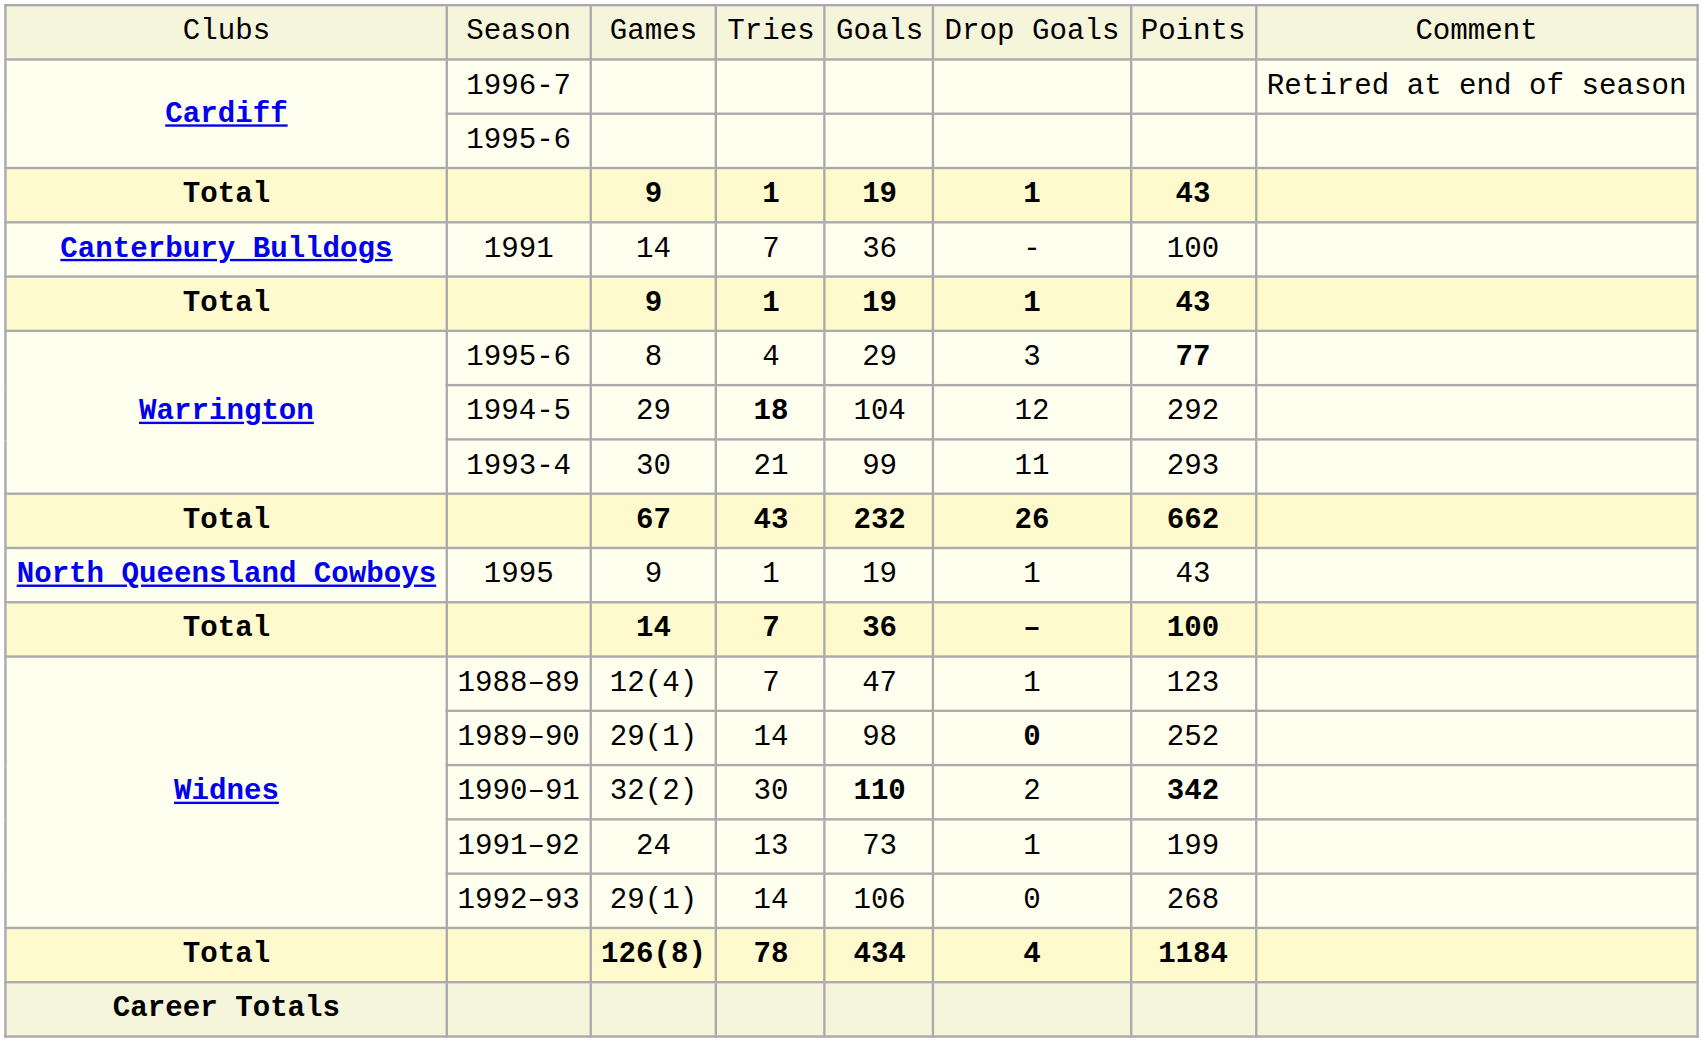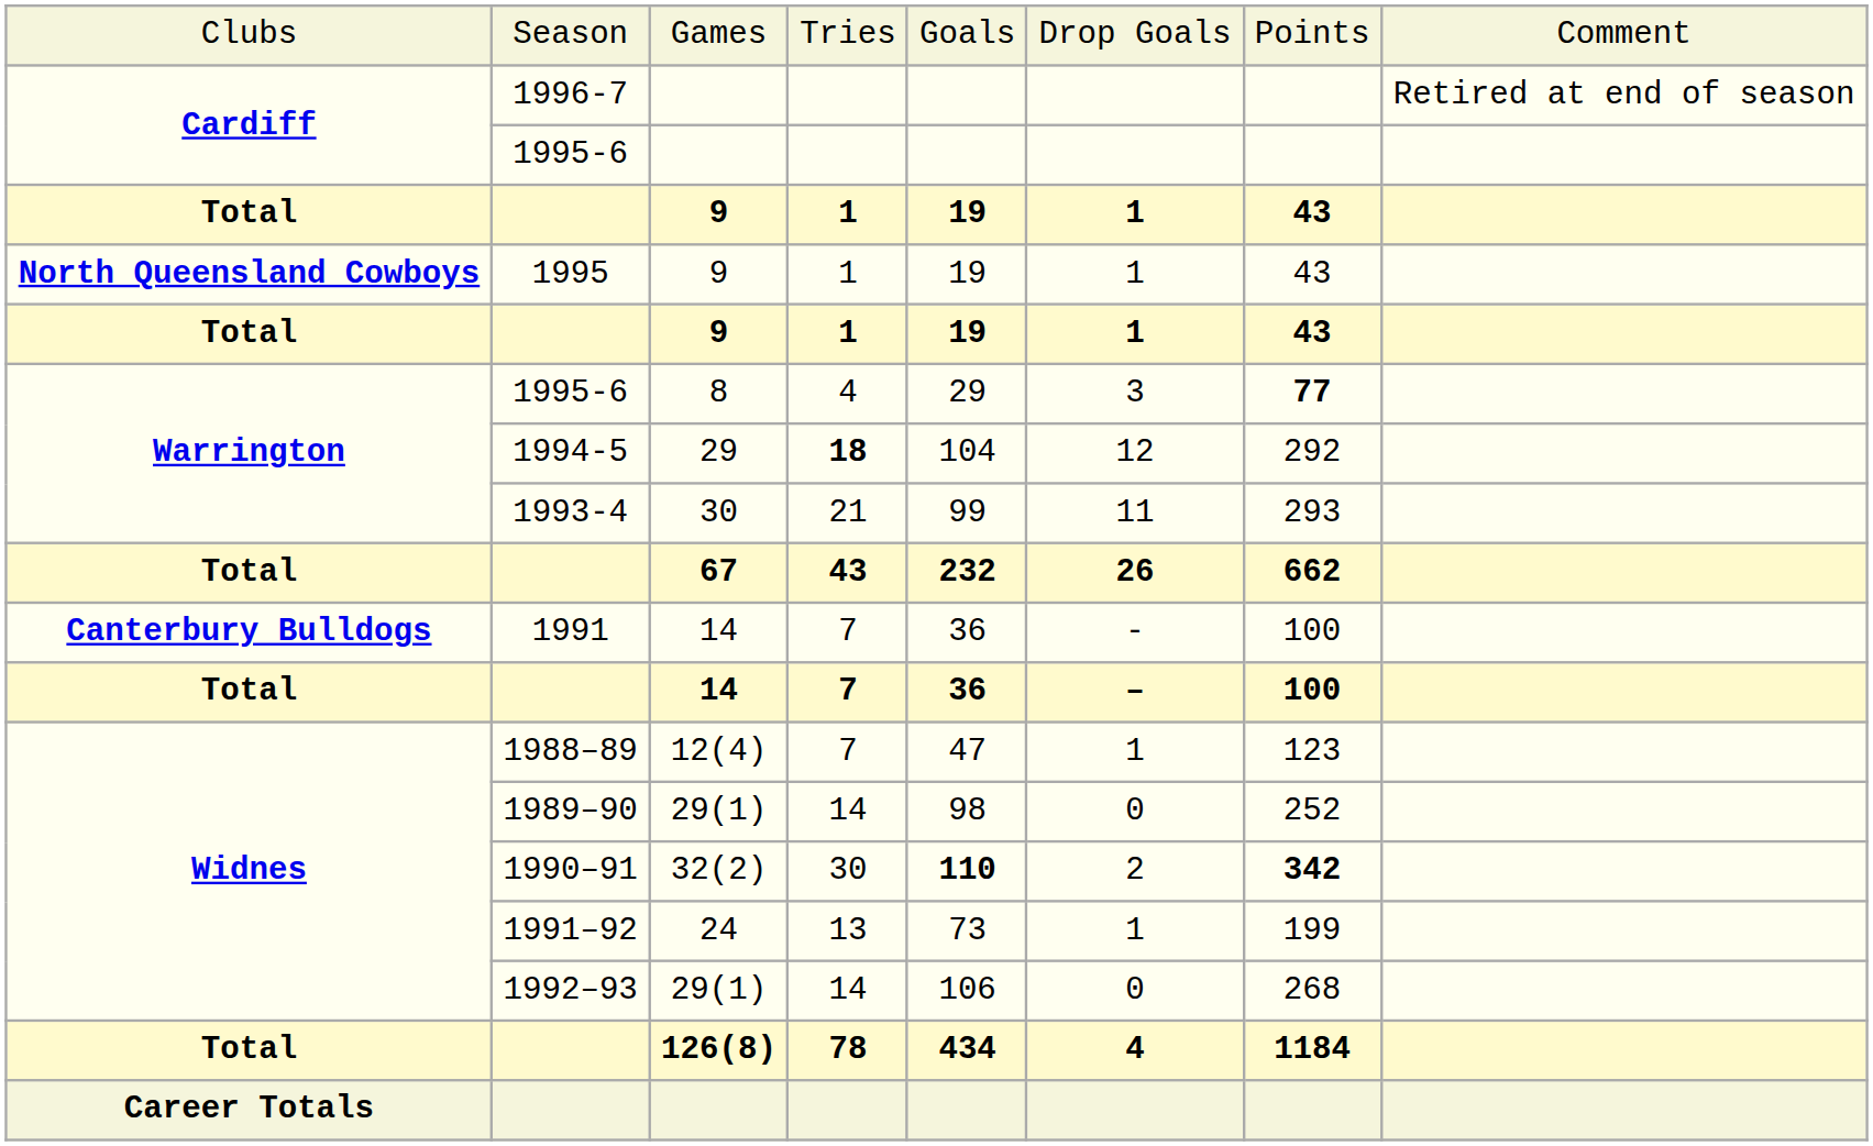rows swapped: 1995 <-> 1991
1989–90 | column 6: bold -> normal
